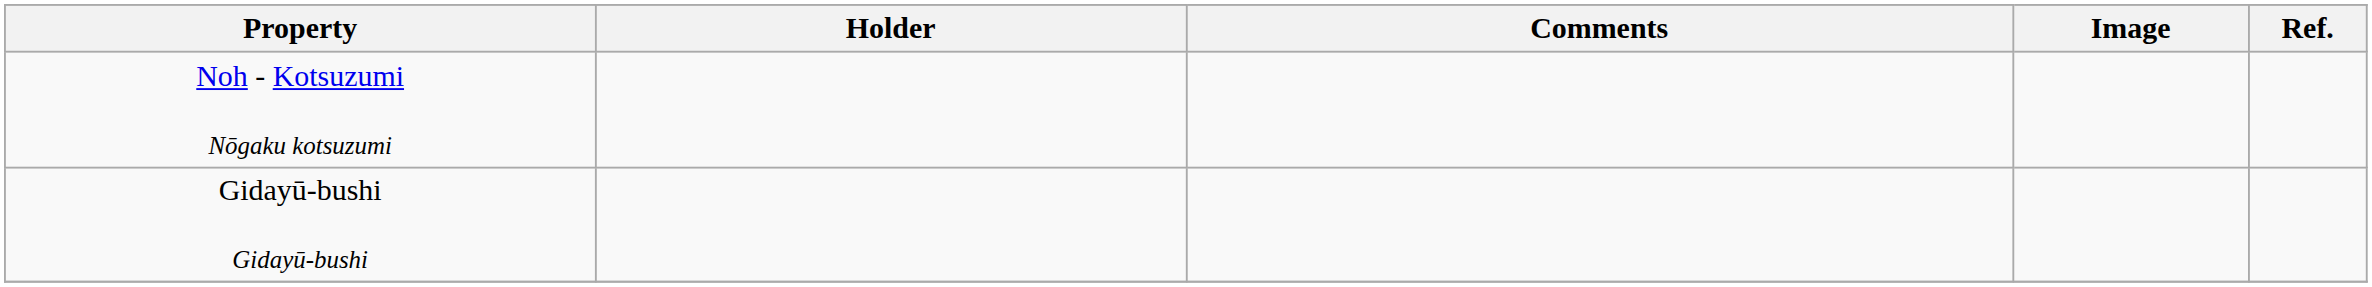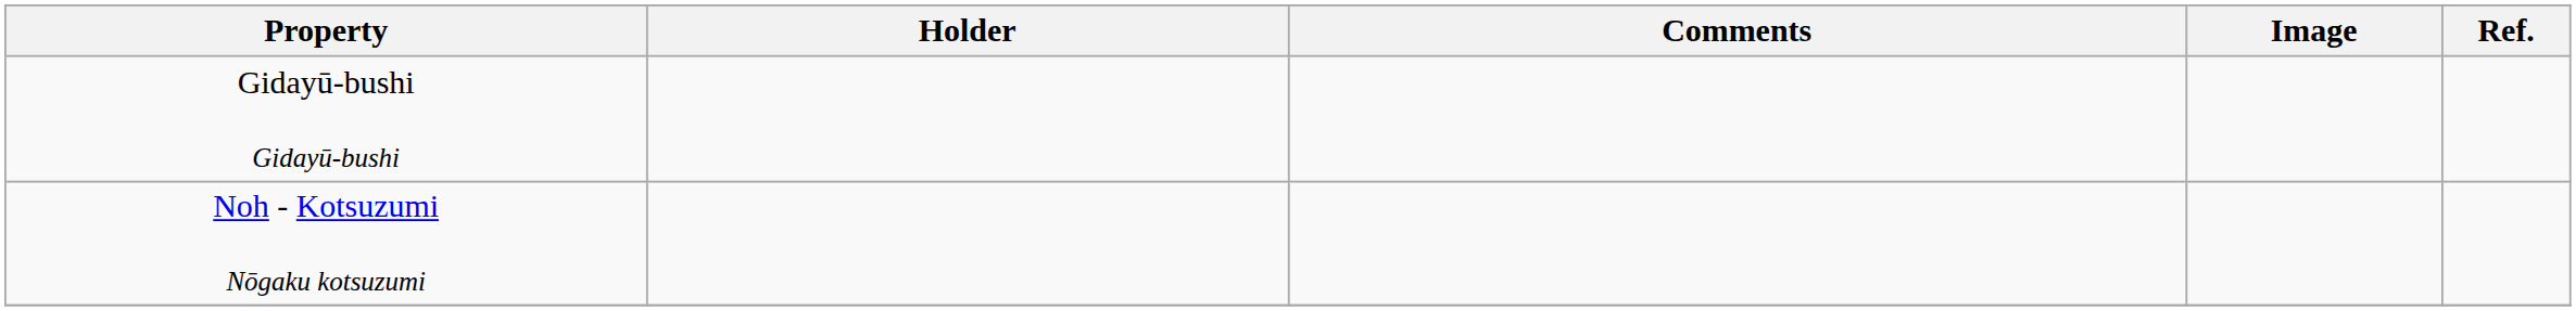rows swapped: Noh - Kotsuzumi Nōgaku kotsuzumi <-> Gidayū-bushi Gidayū-bushi
